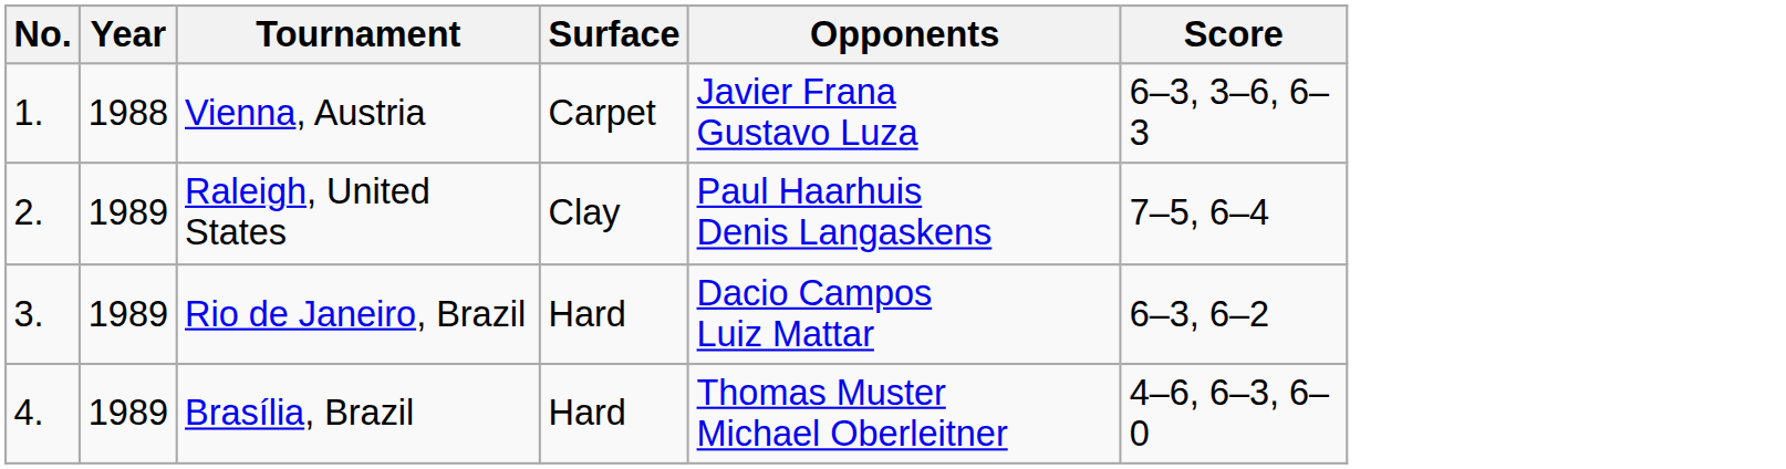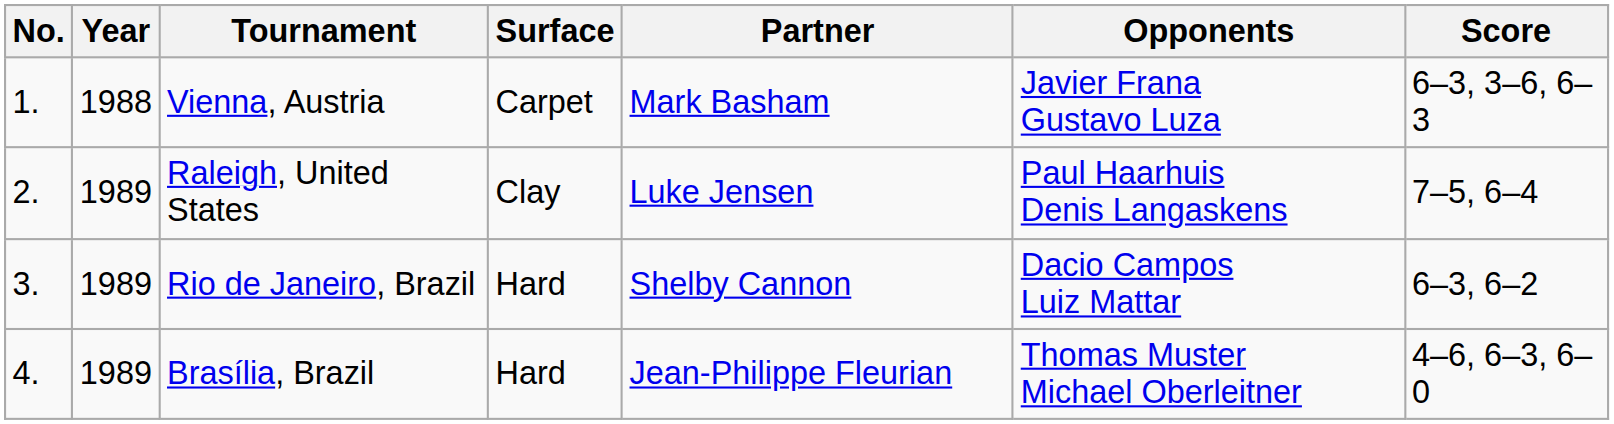+ column: Partner | Mark Basham | Luke Jensen | Shelby Cannon | Jean-Philippe Fleurian
